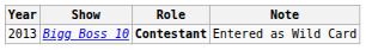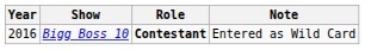Bigg Boss 10 | Year: 2013 -> 2016
